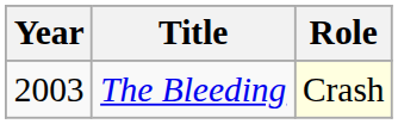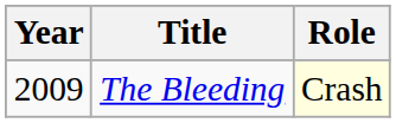The Bleeding | Year: 2003 -> 2009
